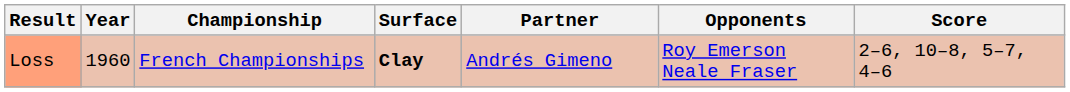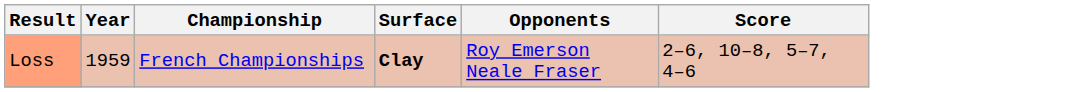- column: Partner | Andrés Gimeno
Loss | Year: 1960 -> 1959
